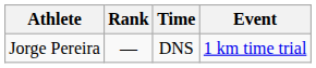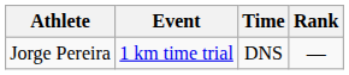columns swapped: Event <-> Rank
